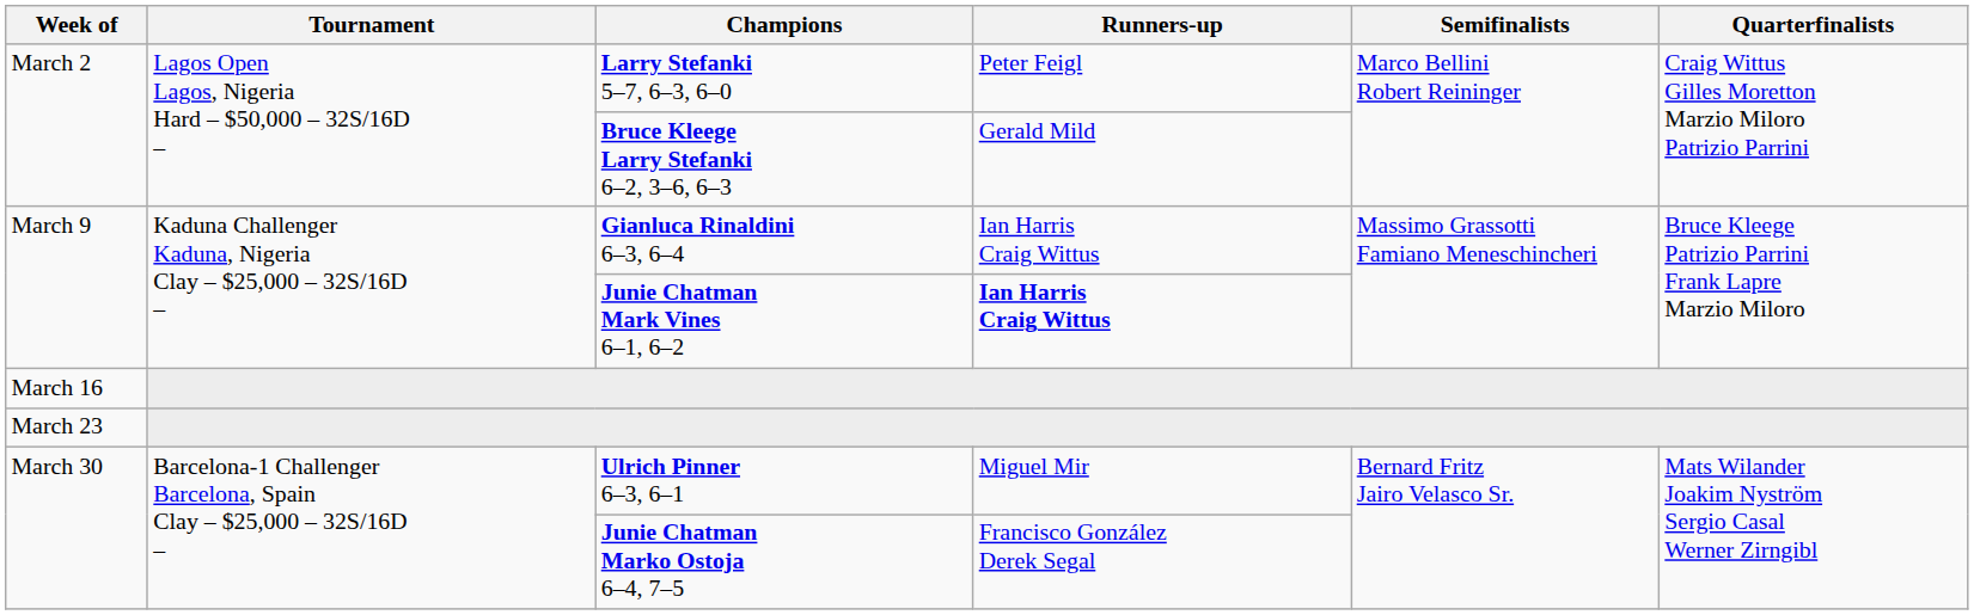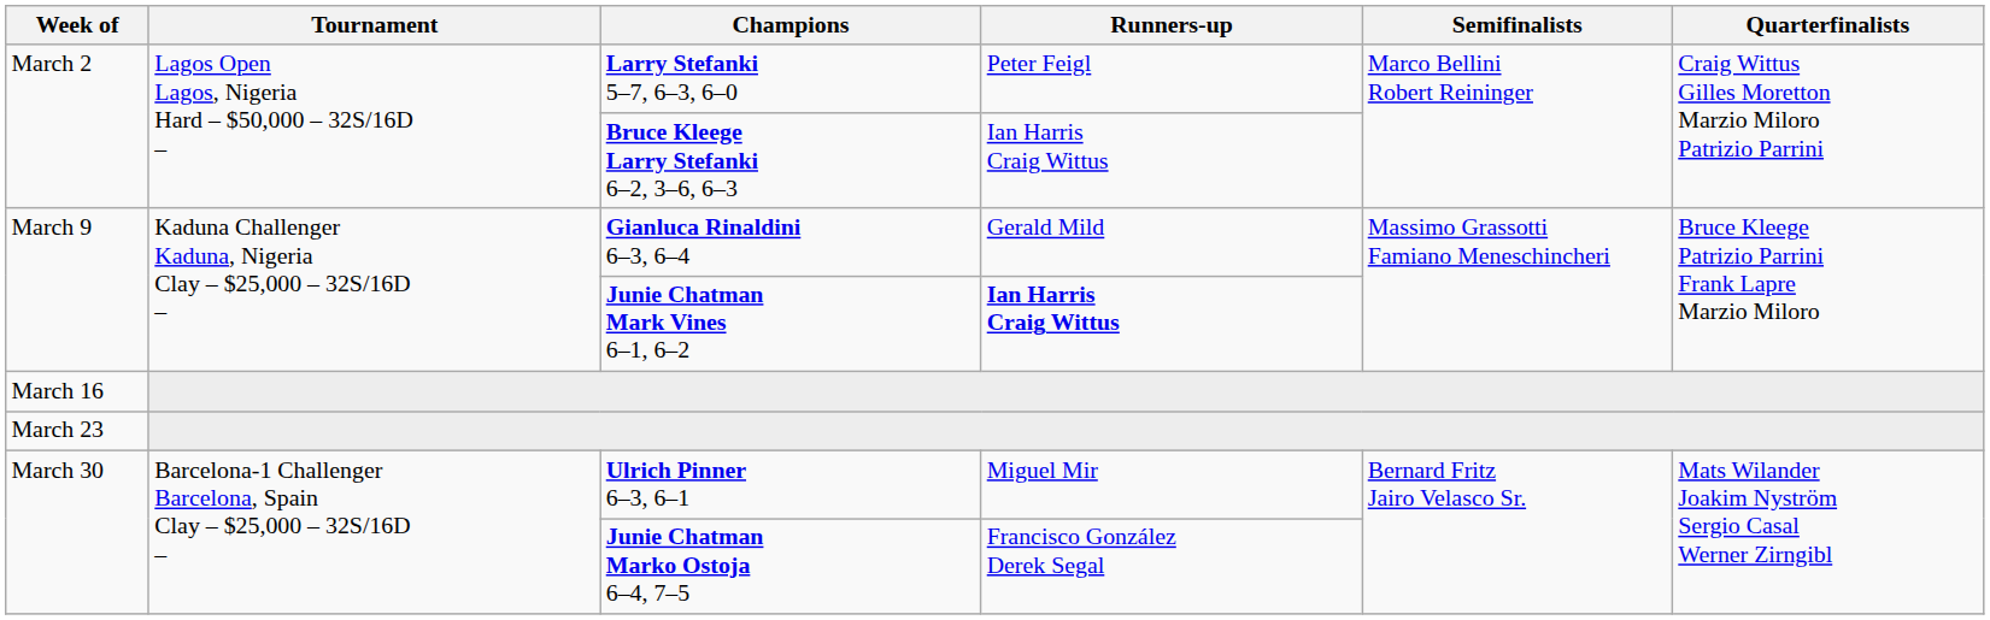Bruce Kleege Larry Stefanki 6–2, 3–6, 6–3 | Runners-up: Gerald Mild -> Ian Harris Craig Wittus
Gianluca Rinaldini 6–3, 6–4 | Runners-up: Ian Harris Craig Wittus -> Gerald Mild
